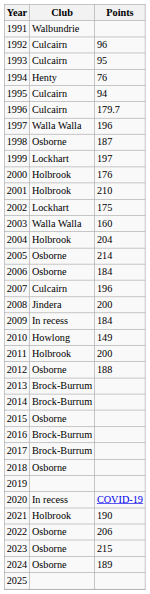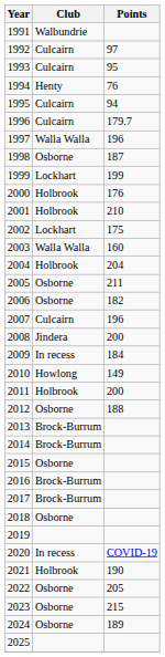1992 | Points: 96 -> 97
1999 | Points: 197 -> 199
2005 | Points: 214 -> 211
2006 | Points: 184 -> 182
2022 | Points: 206 -> 205
